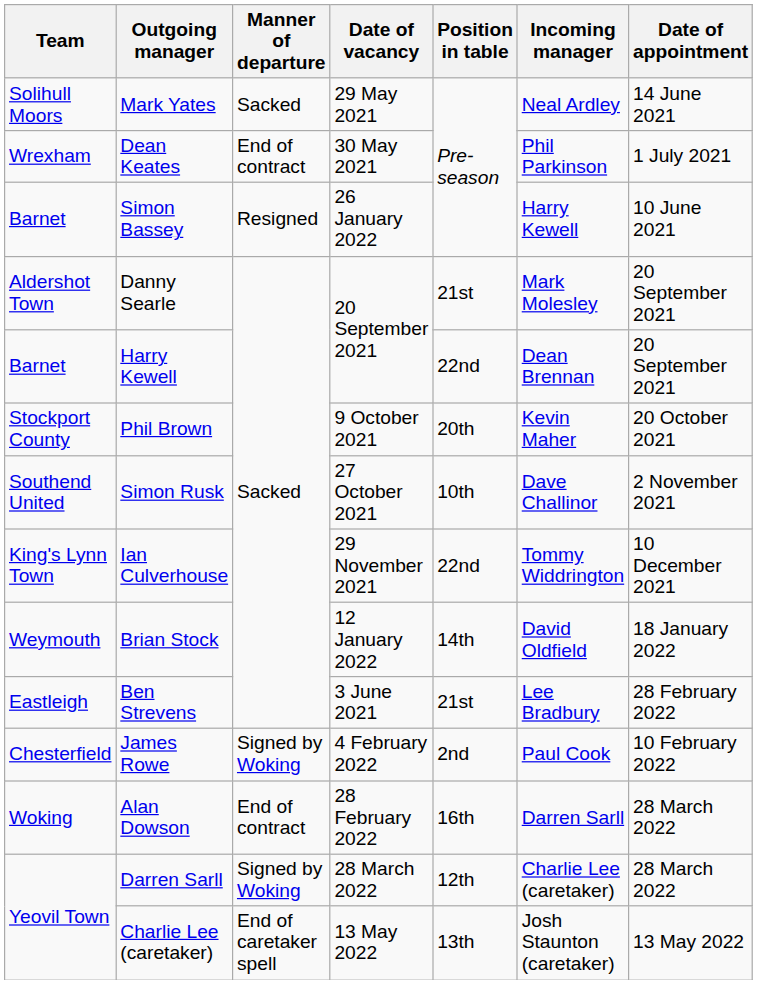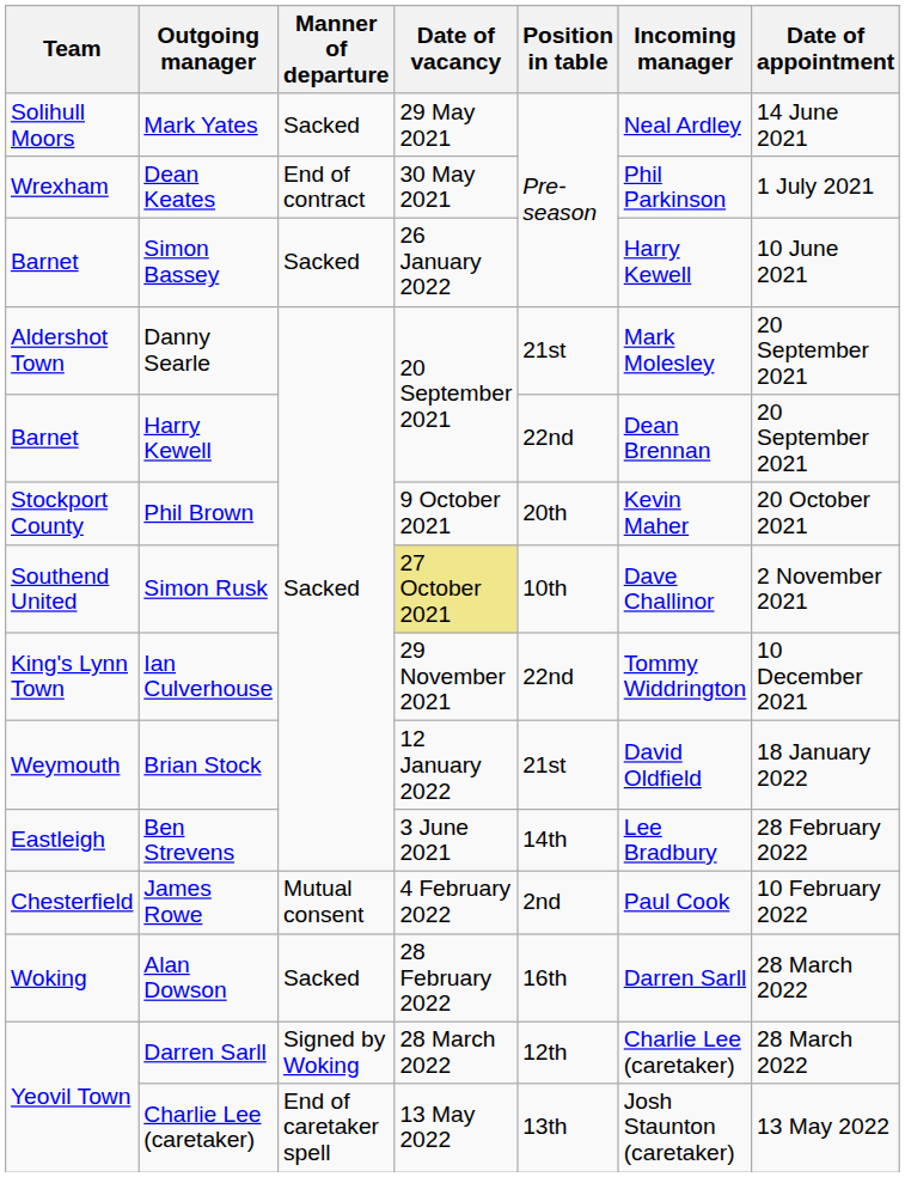Simon Bassey | Manner of departure: Resigned -> Sacked
Simon Rusk | Date of vacancy: no background -> khaki background
Brian Stock | Position in table: 14th -> 21st
Ben Strevens | Position in table: 21st -> 14th
James Rowe | Manner of departure: Signed by Woking -> Mutual consent
Alan Dowson | Manner of departure: End of contract -> Sacked
